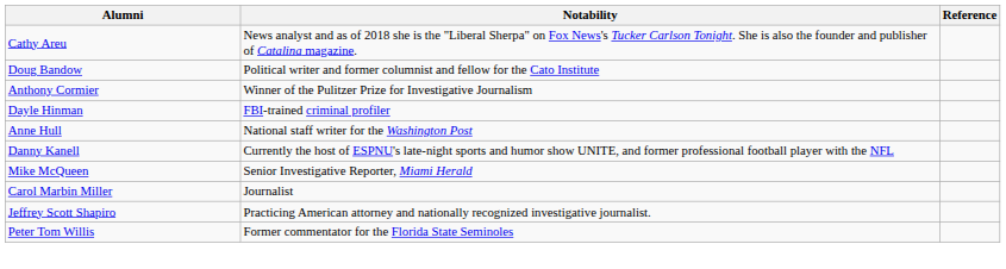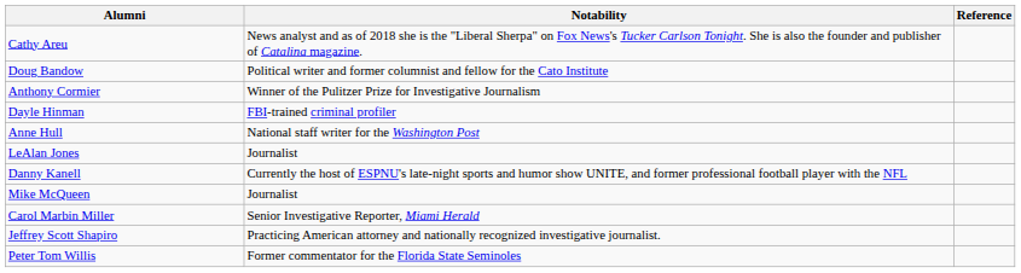+ row: LeAlan Jones | Journalist
Mike McQueen | Notability: Senior Investigative Reporter, Miami Herald -> Journalist
Carol Marbin Miller | Notability: Journalist -> Senior Investigative Reporter, Miami Herald
